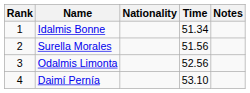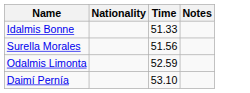- column: Rank | 1 | 2 | 3 | 4
Idalmis Bonne | Time: 51.34 -> 51.33
Odalmis Limonta | Time: 52.56 -> 52.59
